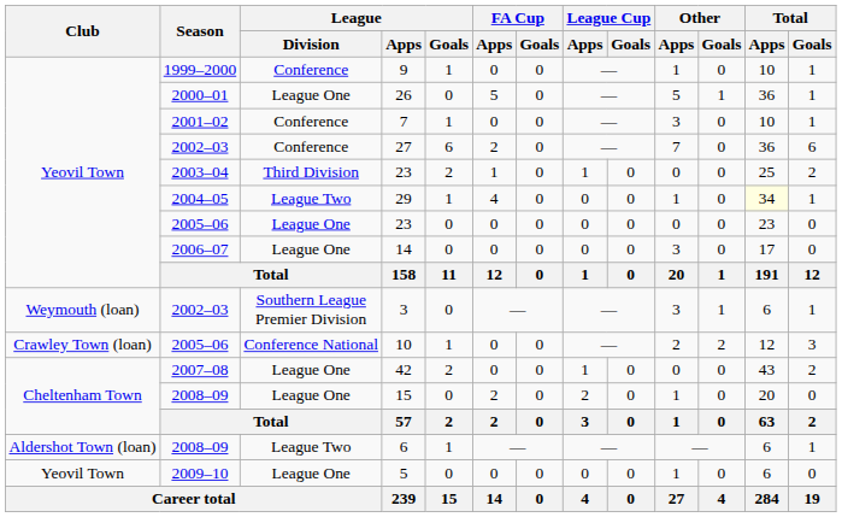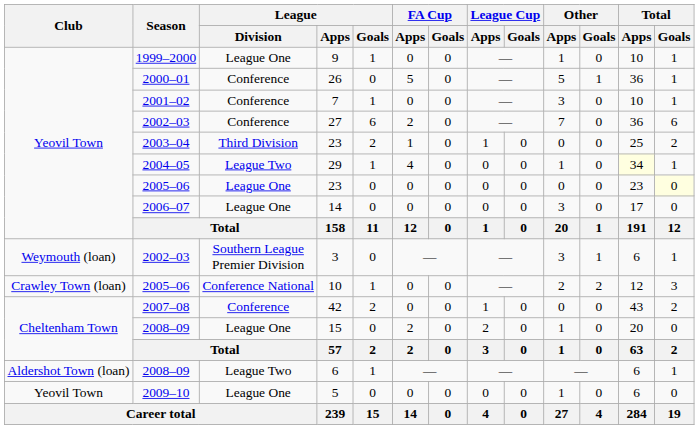9 | League / Division: Conference -> League One
26 | League / Division: League One -> Conference
2005–06 / 23 | Total / Goals: no background -> lightyellow background
42 | League / Division: League One -> Conference
